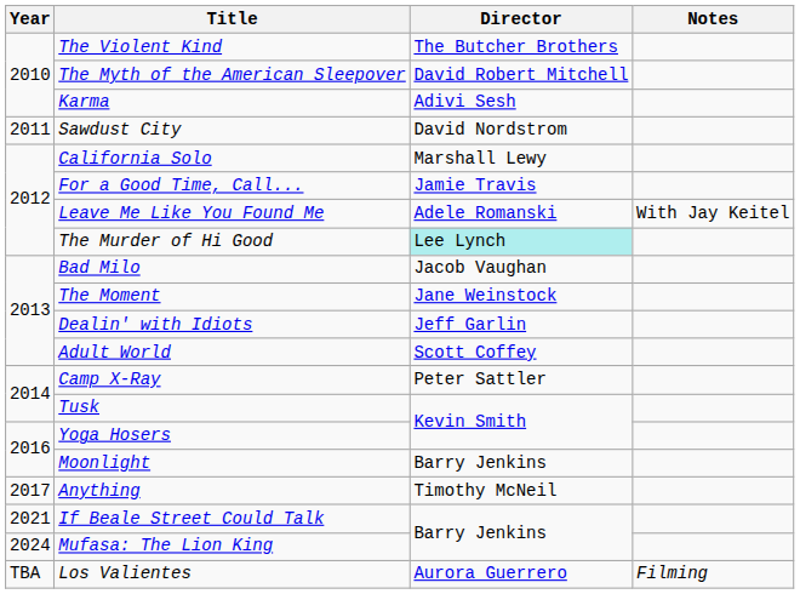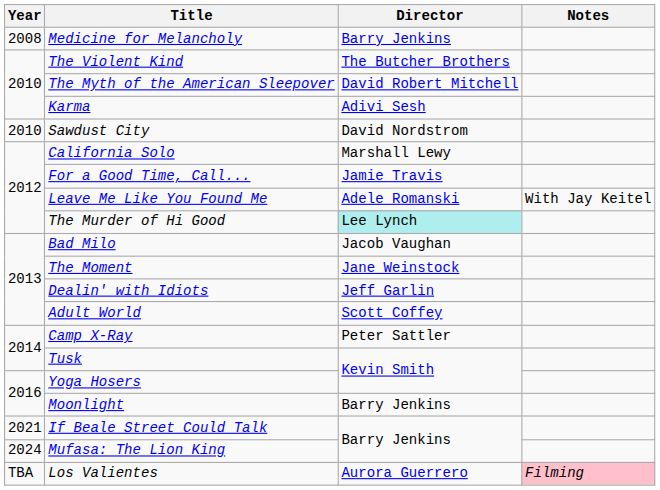+ row: 2008 | Medicine for Melancholy | Barry Jenkins
Sawdust City | Year: 2011 -> 2010
- row: 2017 | Anything | Timothy McNeil
Los Valientes | Notes: no background -> pink background
